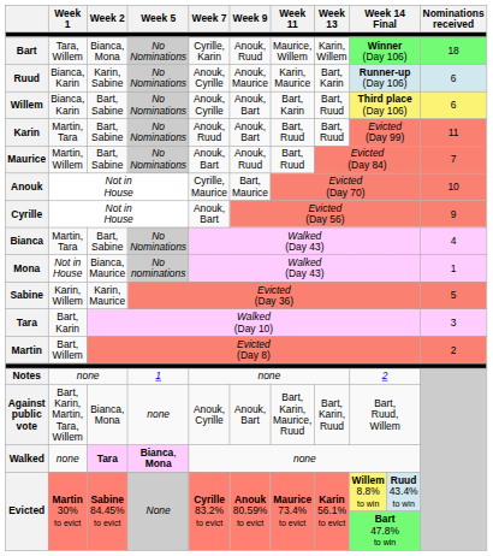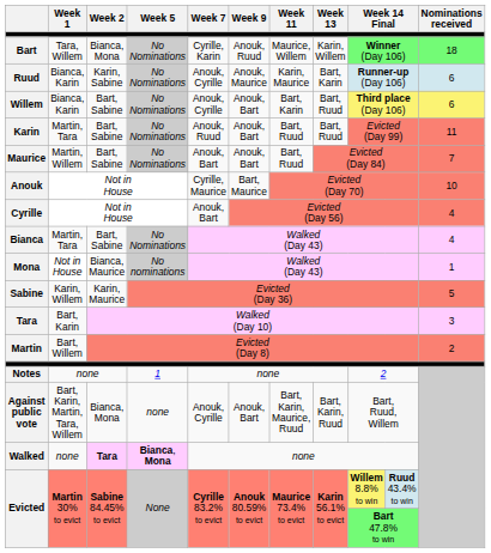Maurice | Week 9: Anouk, Ruud -> Anouk, Bart
Cyrille | Nominations received: 9 -> 4
